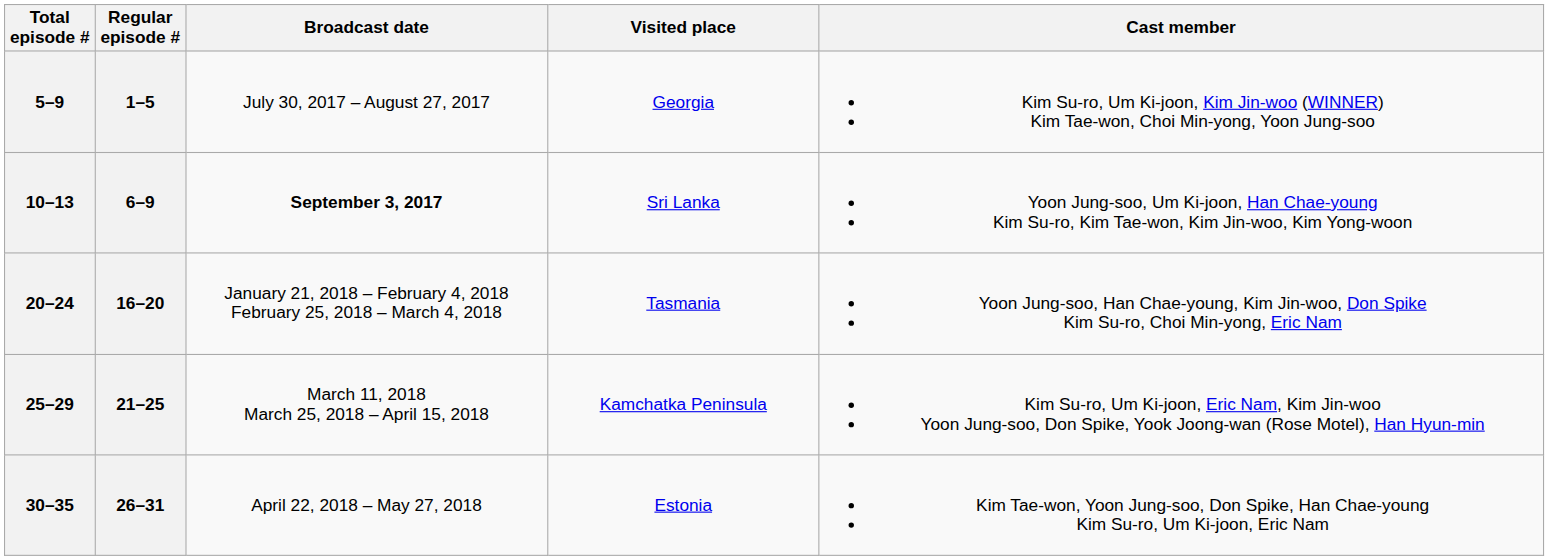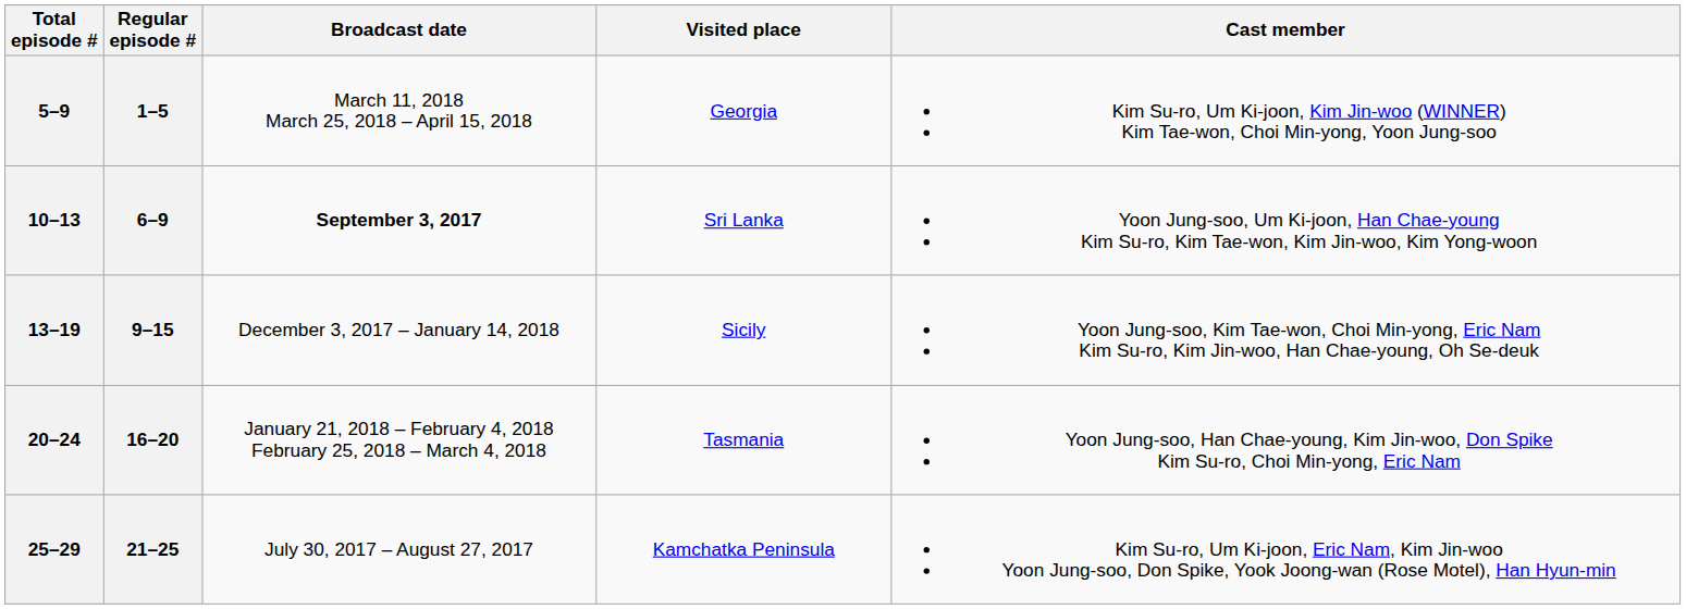5–9 | Broadcast date: July 30, 2017 – August 27, 2017 -> March 11, 2018 March 25, 2018 – April 15, 2018
+ row: 13–19 | 9–15 | December 3, 2017 – January 14, 2018 | Sicily | Yoon Jung-soo, Kim Tae-won, Choi Min-yong, Eric Nam Kim Su-ro, Kim Jin-woo, Han Chae-young, Oh Se-deuk
25–29 | Broadcast date: March 11, 2018 March 25, 2018 – April 15, 2018 -> July 30, 2017 – August 27, 2017
- row: 30–35 | 26–31 | April 22, 2018 – May 27, 2018 | Estonia | Kim Tae-won, Yoon Jung-soo, Don Spike, Han Chae-young Kim Su-ro, Um Ki-joon, Eric Nam
